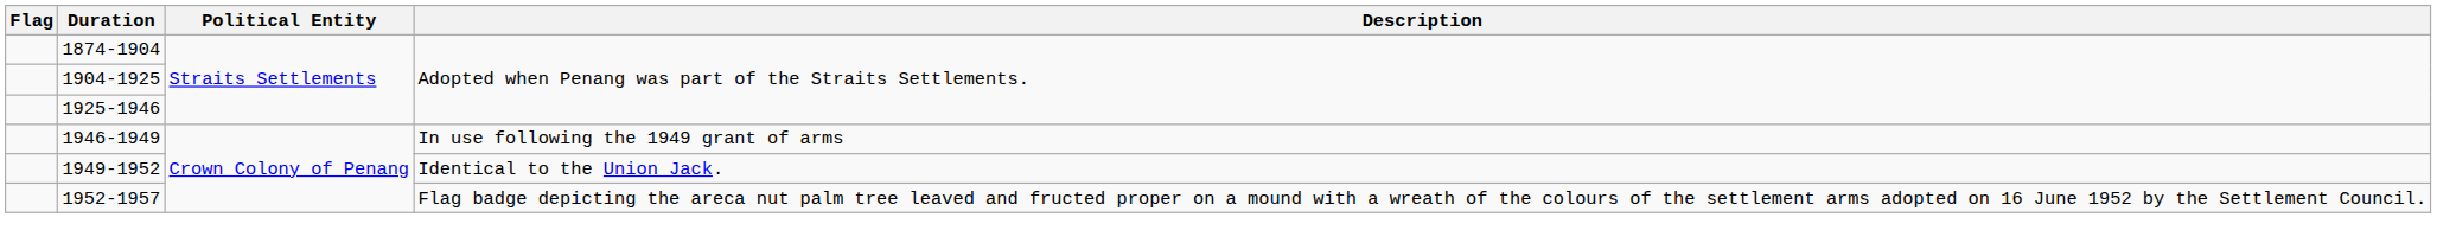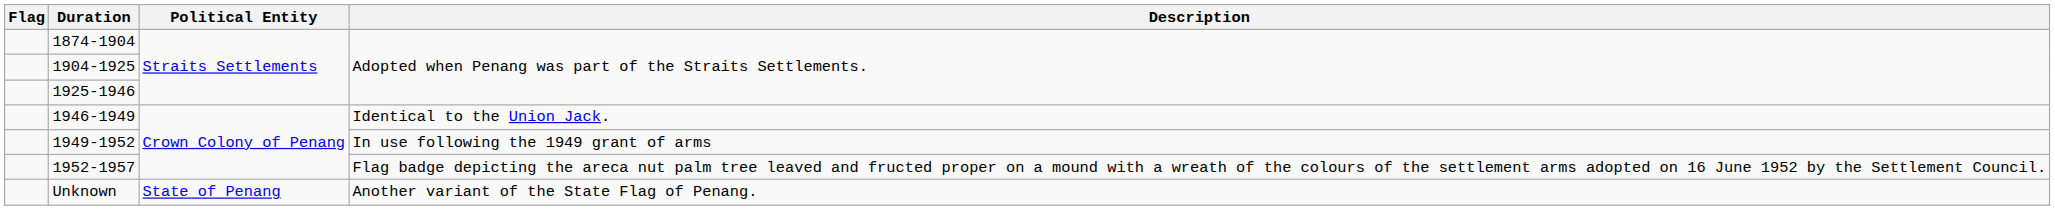1946-1949 | Description: In use following the 1949 grant of arms -> Identical to the Union Jack.
1949-1952 | Description: Identical to the Union Jack. -> In use following the 1949 grant of arms
+ row: Unknown | State of Penang | Another variant of the State Flag of Penang.
